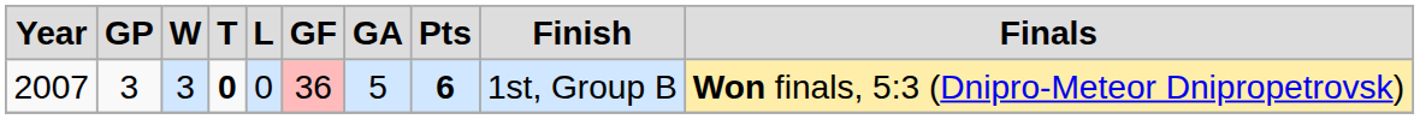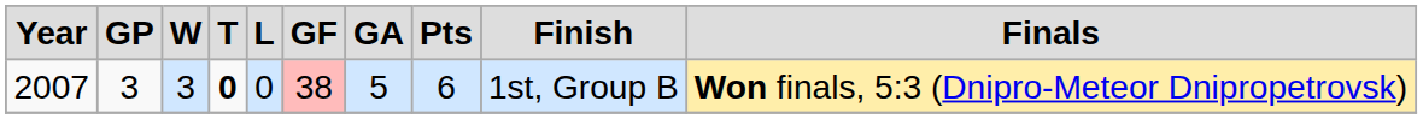2007 | column 6: 36 -> 38
2007 | column 8: bold -> normal
